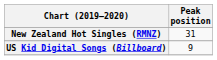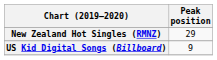New Zealand Hot Singles (RMNZ) | Peak position: 31 -> 29
